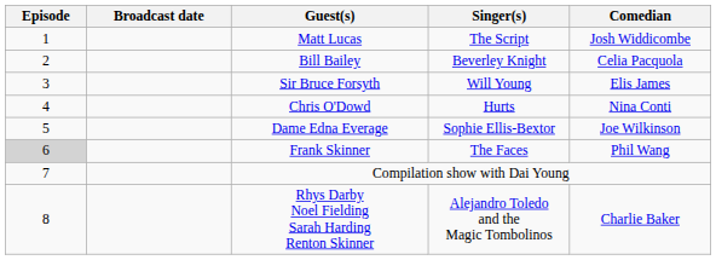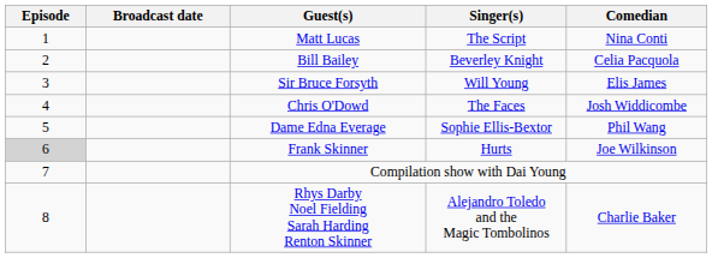Matt Lucas | Comedian: Josh Widdicombe -> Nina Conti
Chris O'Dowd | Singer(s): Hurts -> The Faces
Chris O'Dowd | Comedian: Nina Conti -> Josh Widdicombe
Dame Edna Everage | Comedian: Joe Wilkinson -> Phil Wang
Frank Skinner | Singer(s): The Faces -> Hurts
Frank Skinner | Comedian: Phil Wang -> Joe Wilkinson
